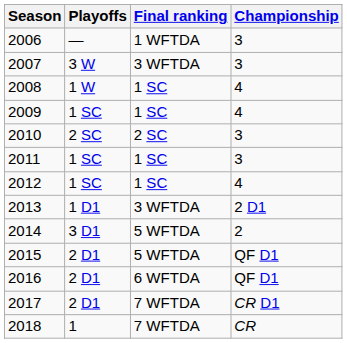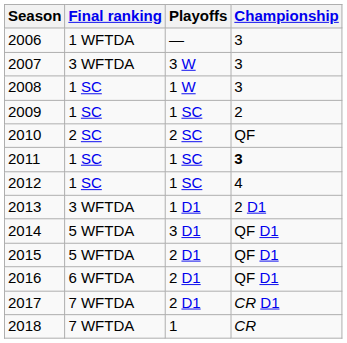columns swapped: Final ranking <-> Playoffs
2008 | Championship: 4 -> 3
2009 | Championship: 4 -> 2
2010 | Championship: 3 -> QF
2011 | Championship: normal -> bold
2014 | Championship: 2 -> QF D1
